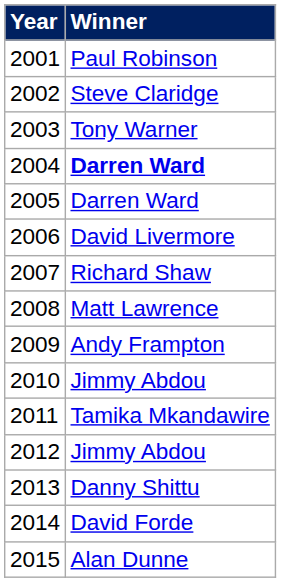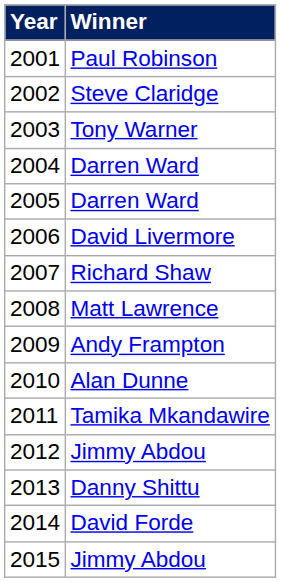2004 | Winner: bold -> normal
2010 | Winner: Jimmy Abdou -> Alan Dunne
2015 | Winner: Alan Dunne -> Jimmy Abdou
